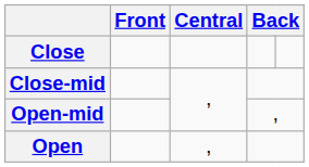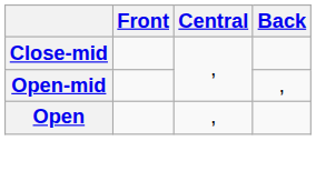- row: Close
